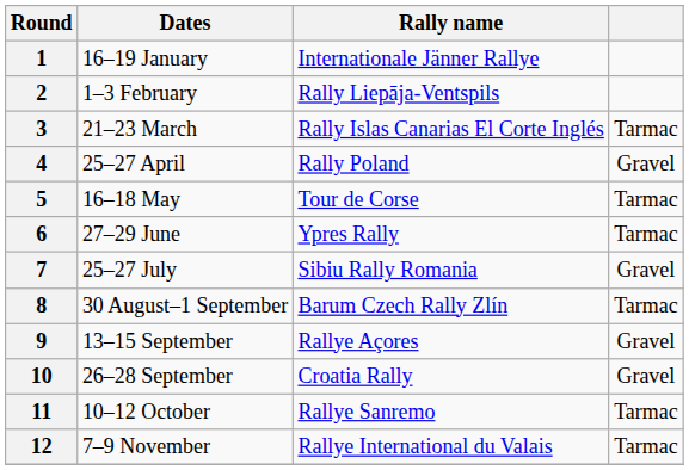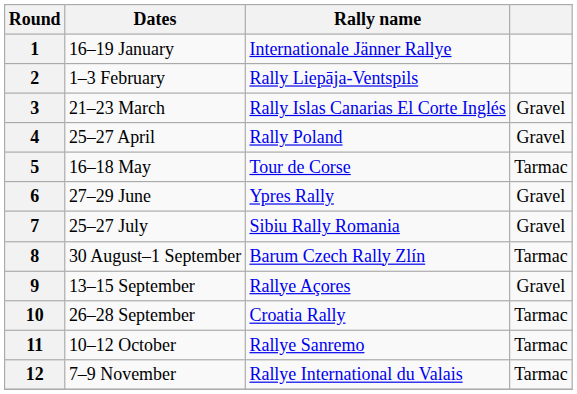3 | column 4: Tarmac -> Gravel
6 | column 4: Tarmac -> Gravel
10 | column 4: Gravel -> Tarmac
